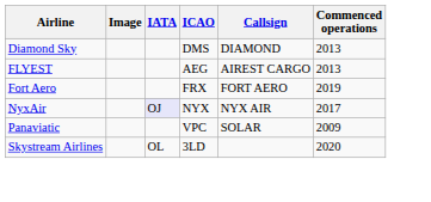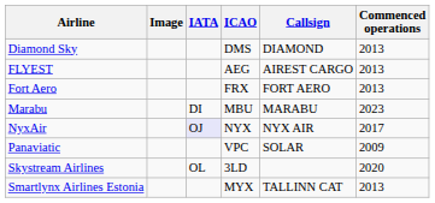Fort Aero | Commenced operations: 2019 -> 2013
+ row: Marabu | DI | MBU | MARABU | 2023
+ row: Smartlynx Airlines Estonia | MYX | TALLINN CAT | 2013
